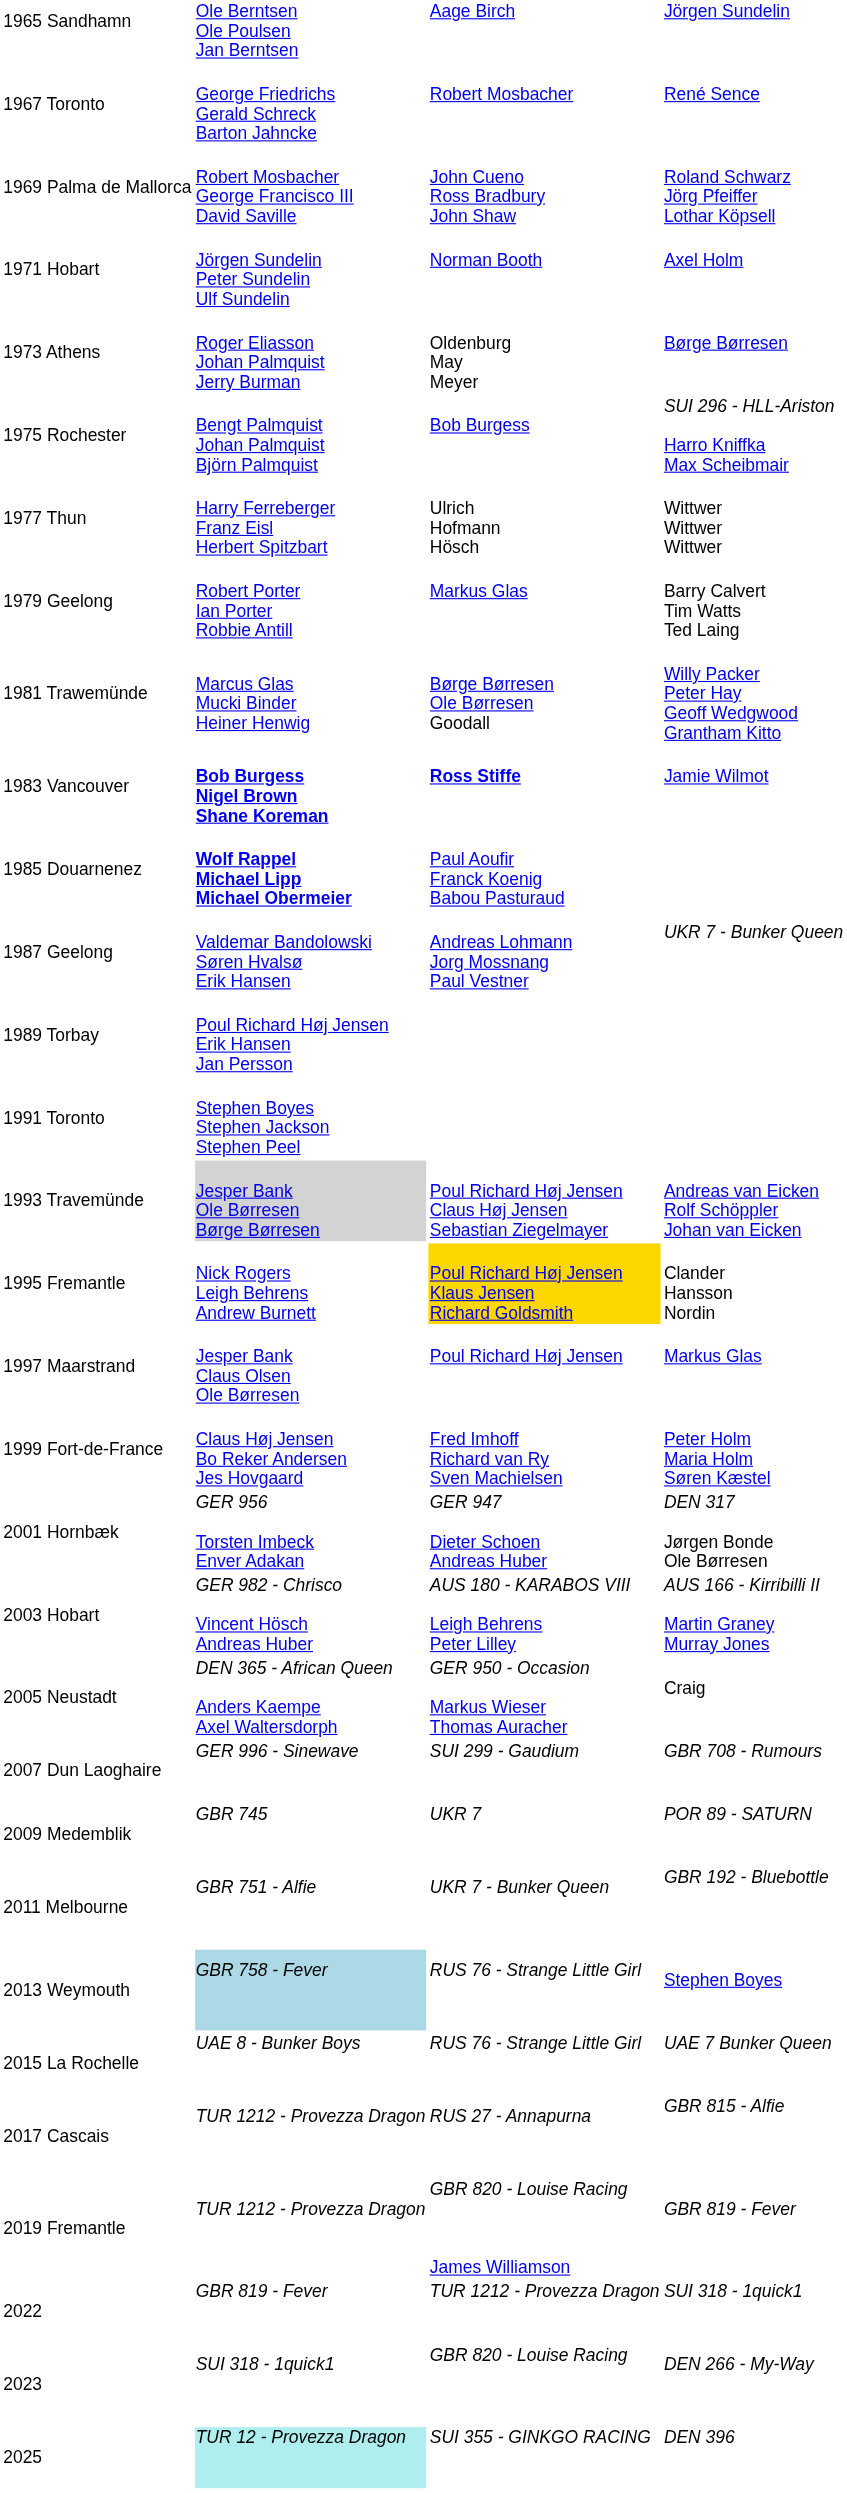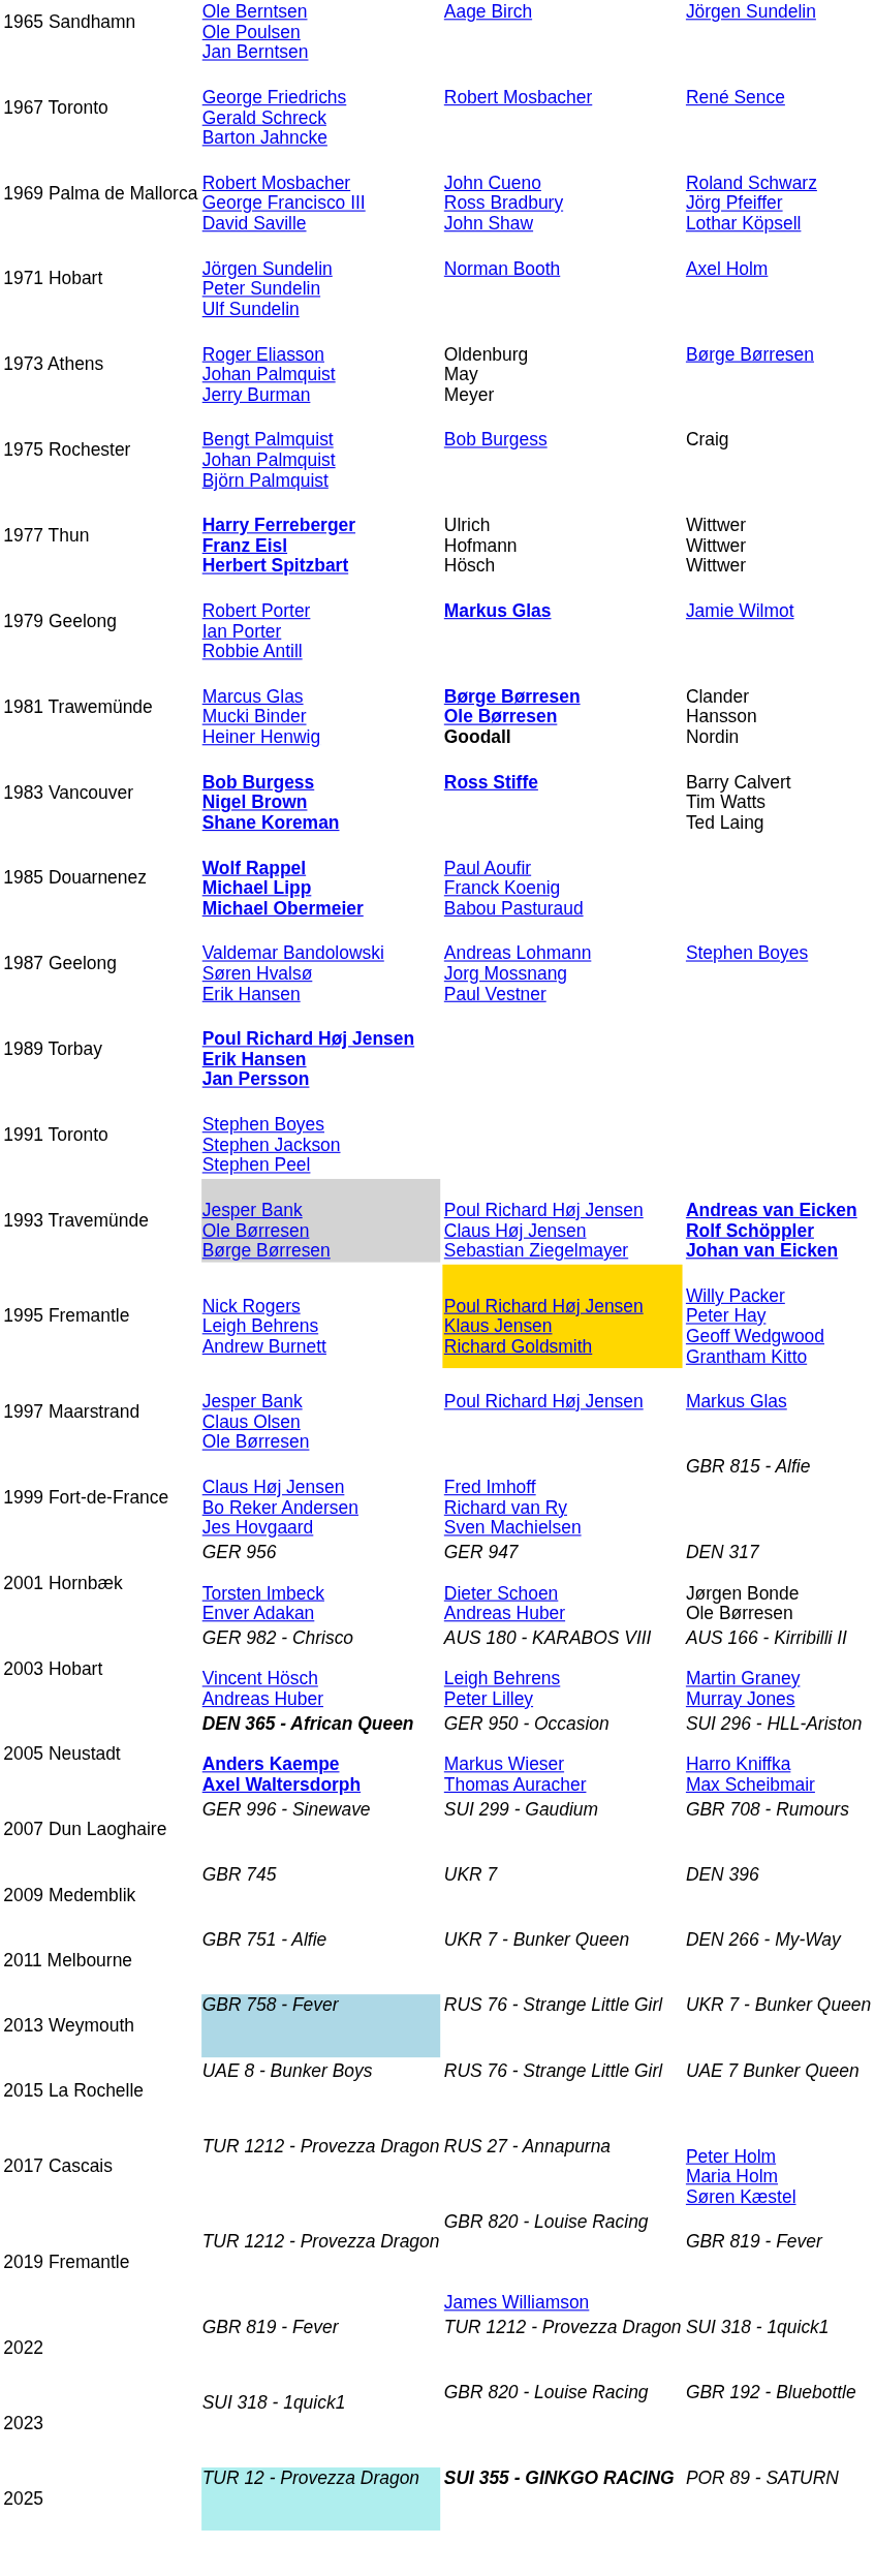1975 Rochester | column 4: SUI 296 - HLL-Ariston Harro Kniffka Max Scheibmair -> Craig
1977 Thun | column 2: normal -> bold
1979 Geelong | column 3: normal -> bold
1979 Geelong | column 4: Barry Calvert Tim Watts Ted Laing -> Jamie Wilmot
1981 Trawemünde | column 3: normal -> bold
1981 Trawemünde | column 4: Willy Packer Peter Hay Geoff Wedgwood Grantham Kitto -> Clander Hansson Nordin
1983 Vancouver | column 4: Jamie Wilmot -> Barry Calvert Tim Watts Ted Laing
1987 Geelong | column 4: UKR 7 - Bunker Queen -> Stephen Boyes
1989 Torbay | column 2: normal -> bold
1993 Travemünde | column 4: normal -> bold
1995 Fremantle | column 4: Clander Hansson Nordin -> Willy Packer Peter Hay Geoff Wedgwood Grantham Kitto
1999 Fort-de-France | column 4: Peter Holm Maria Holm Søren Kæstel -> GBR 815 - Alfie
2005 Neustadt | column 2: normal -> bold
2005 Neustadt | column 4: Craig -> SUI 296 - HLL-Ariston Harro Kniffka Max Scheibmair
2009 Medemblik | column 4: POR 89 - SATURN -> DEN 396
2011 Melbourne | column 4: GBR 192 - Bluebottle -> DEN 266 - My-Way
2013 Weymouth | column 4: Stephen Boyes -> UKR 7 - Bunker Queen
2017 Cascais | column 4: GBR 815 - Alfie -> Peter Holm Maria Holm Søren Kæstel
2023 | column 4: DEN 266 - My-Way -> GBR 192 - Bluebottle
2025 | column 3: normal -> bold
2025 | column 4: DEN 396 -> POR 89 - SATURN
